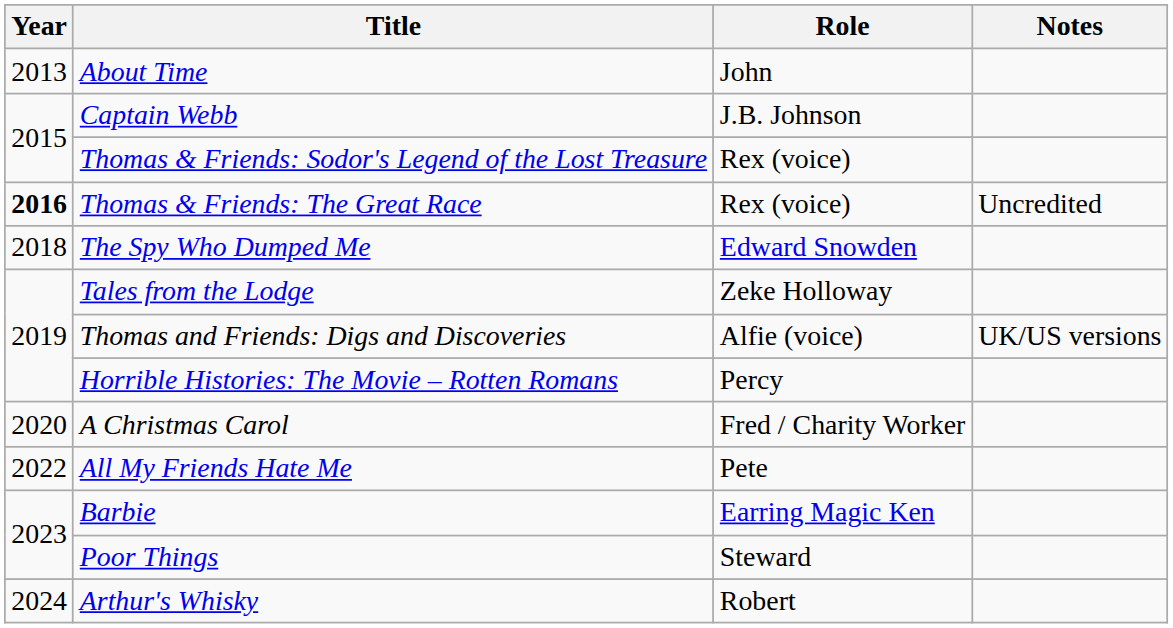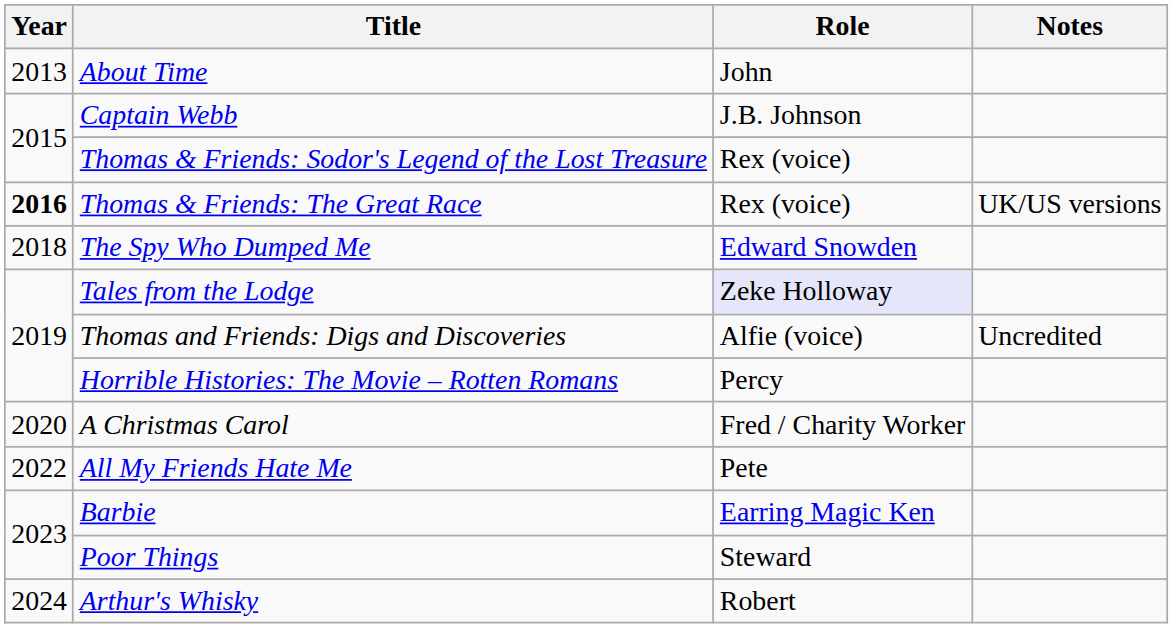Thomas & Friends: The Great Race | Notes: Uncredited -> UK/US versions
Tales from the Lodge | Role: no background -> lavender background
Thomas and Friends: Digs and Discoveries | Notes: UK/US versions -> Uncredited
